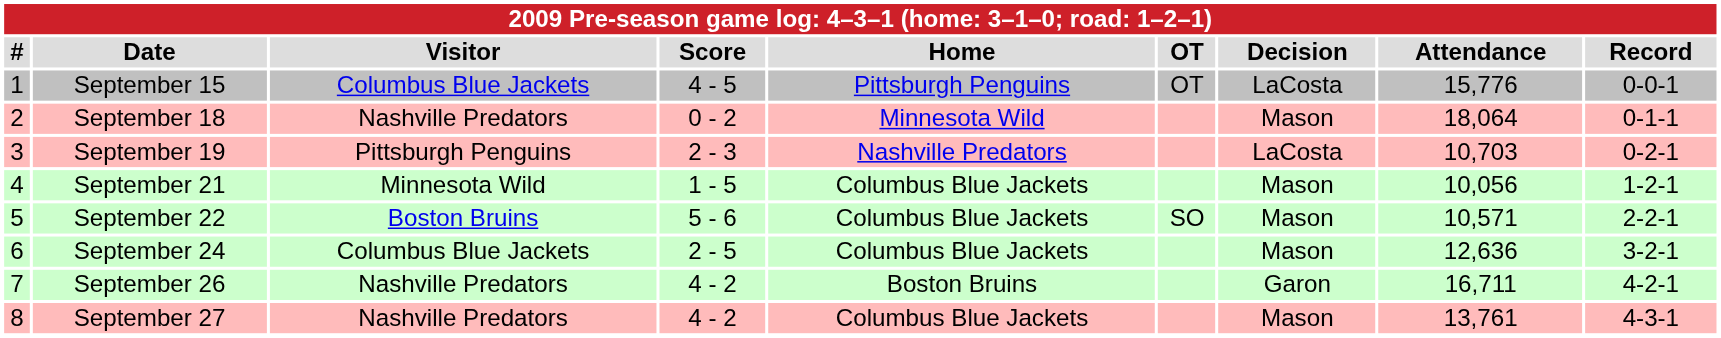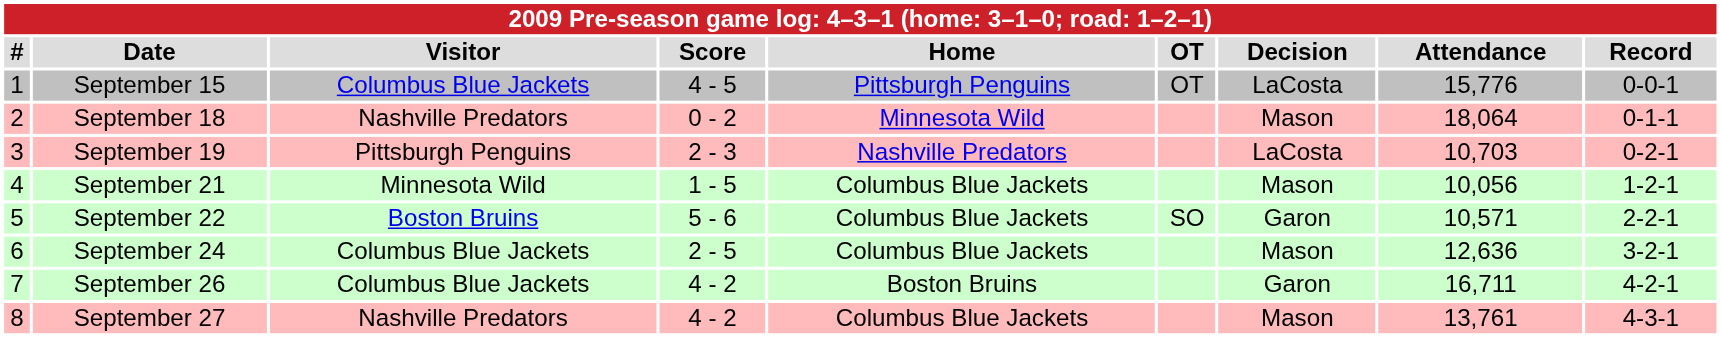September 22 | Decision: Mason -> Garon
September 26 | Visitor: Nashville Predators -> Columbus Blue Jackets
